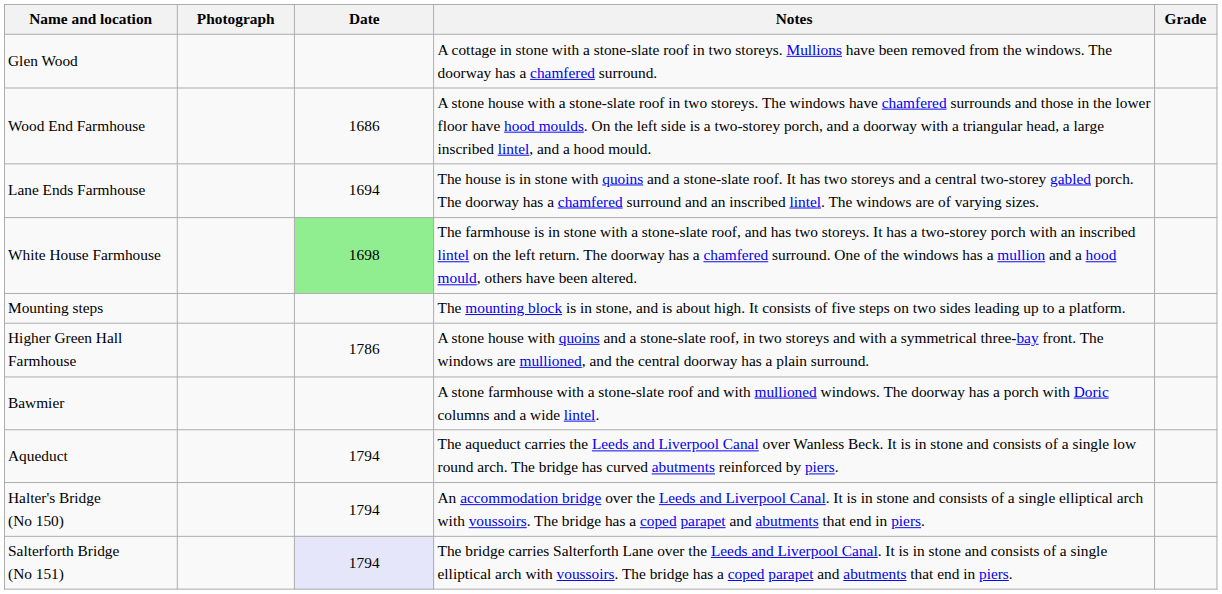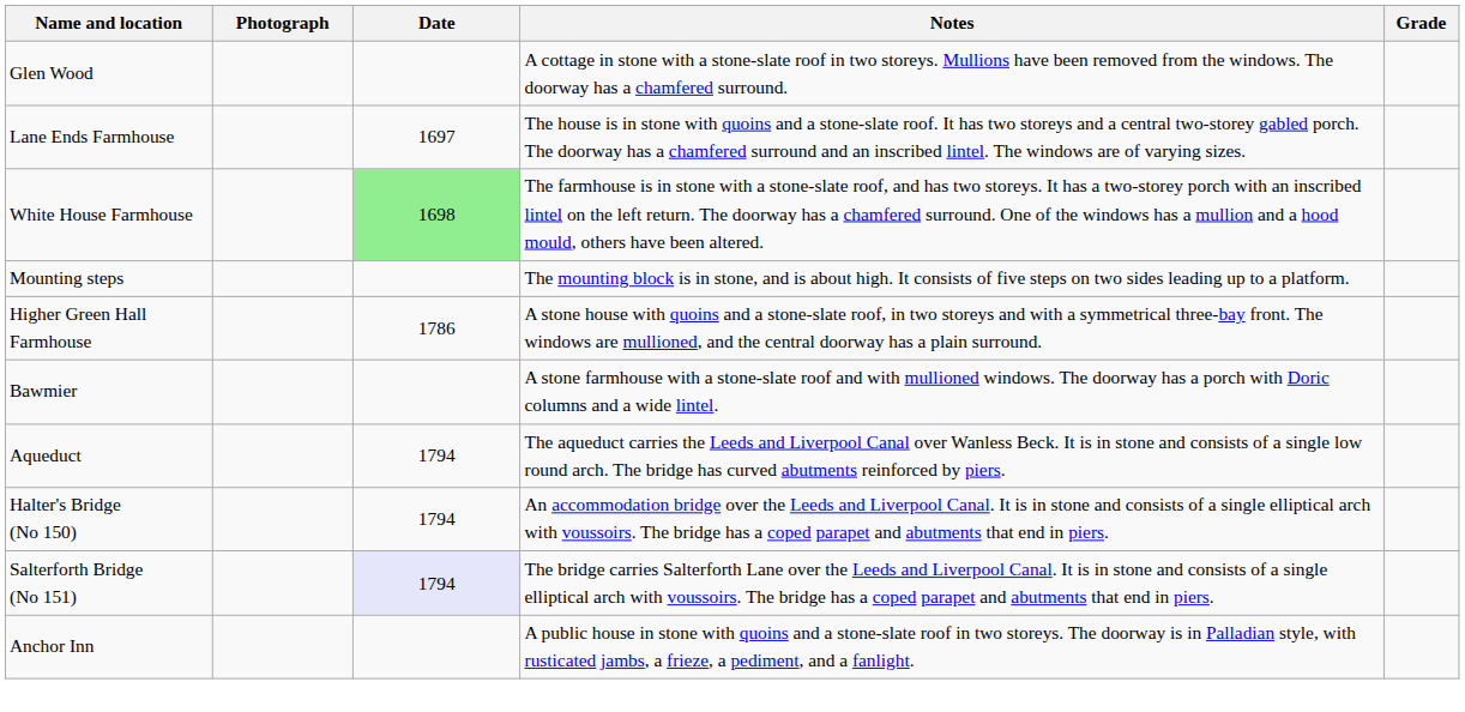- row: Wood End Farmhouse | 1686 | A stone house with a stone-slate roof in two storeys. The windows have chamfered surrounds and those in the lower floor have hood moulds. On the left side is a two-storey porch, and a doorway with a triangular head, a large inscribed lintel, and a hood mould.
Lane Ends Farmhouse | Date: 1694 -> 1697
+ row: Anchor Inn | A public house in stone with quoins and a stone-slate roof in two storeys. The doorway is in Palladian style, with rusticated jambs, a frieze, a pediment, and a fanlight.
